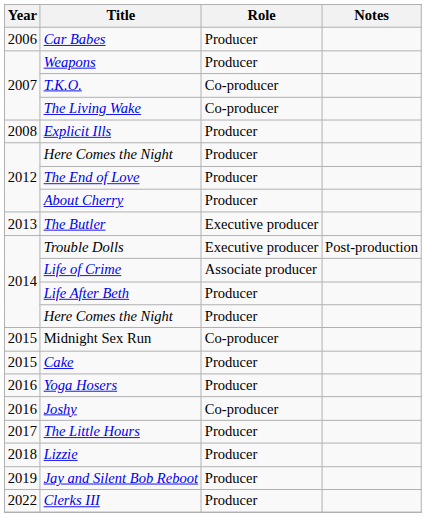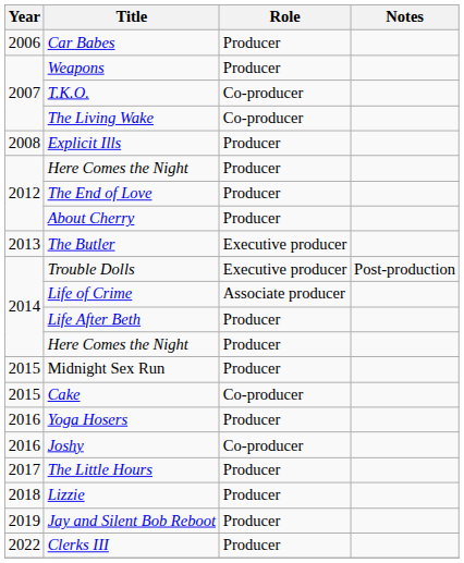Midnight Sex Run | Role: Co-producer -> Producer
Cake | Role: Producer -> Co-producer
